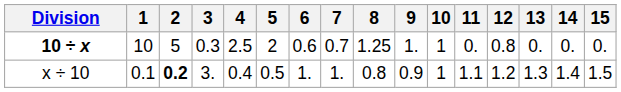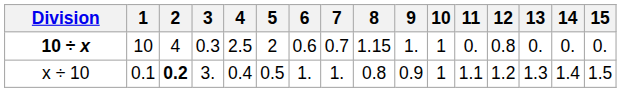10 ÷ x | 2: 5 -> 4
10 ÷ x | 8: 1.25 -> 1.15
